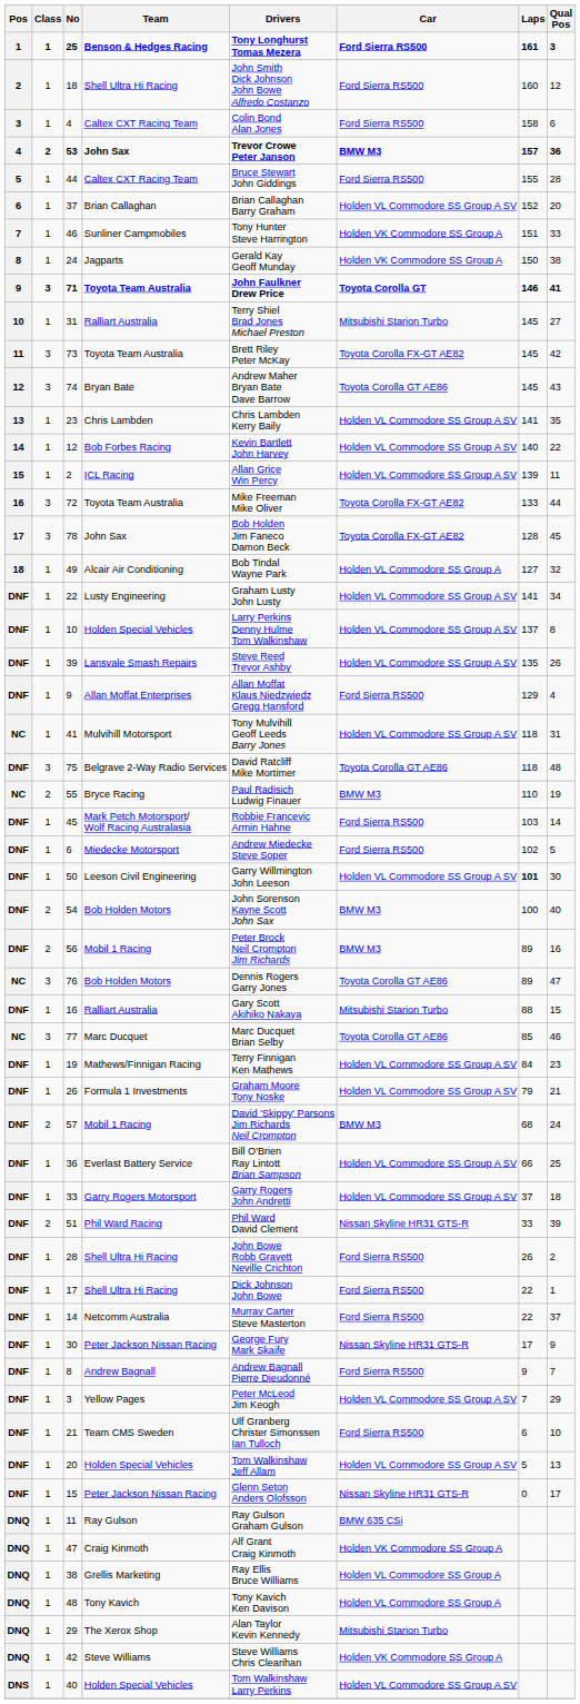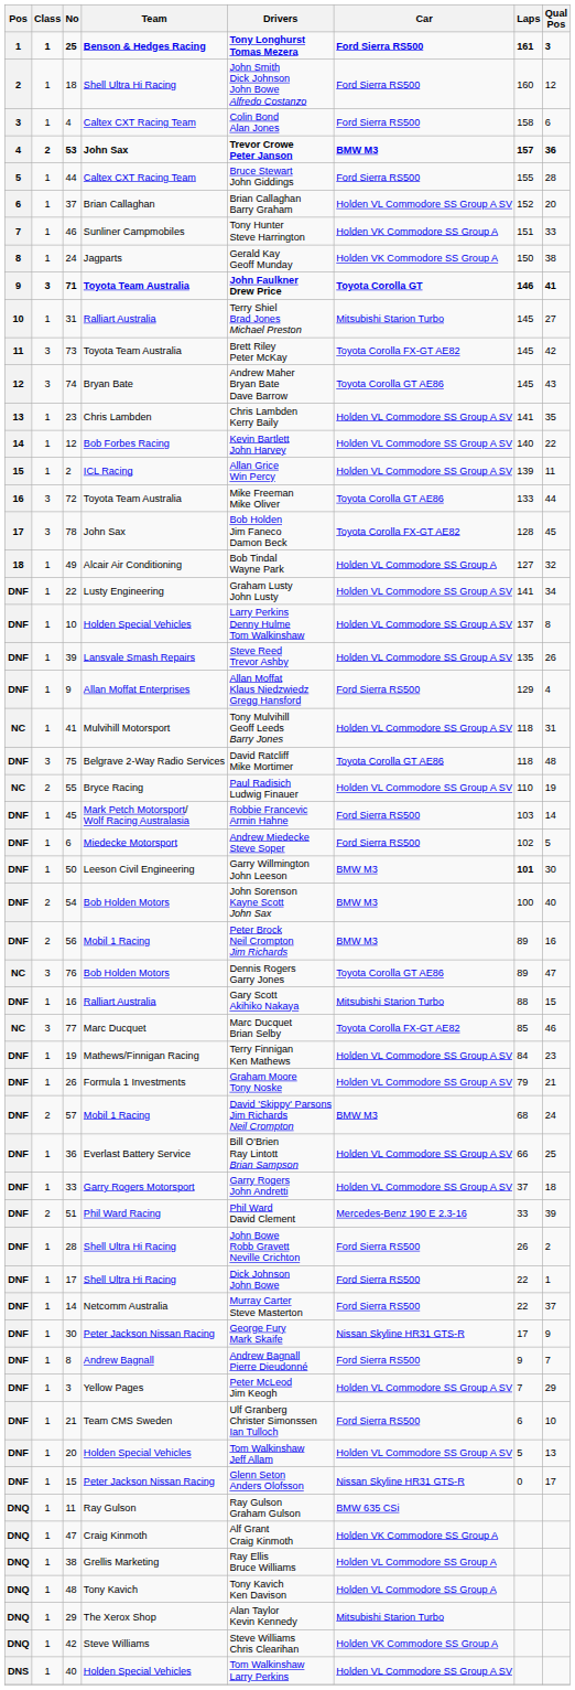72 | Car: Toyota Corolla FX-GT AE82 -> Toyota Corolla GT AE86
55 | Car: BMW M3 -> Holden VL Commodore SS Group A SV
50 | Car: Holden VL Commodore SS Group A SV -> BMW M3
77 | Car: Toyota Corolla GT AE86 -> Toyota Corolla FX-GT AE82
51 | Car: Nissan Skyline HR31 GTS-R -> Mercedes-Benz 190 E 2.3-16
